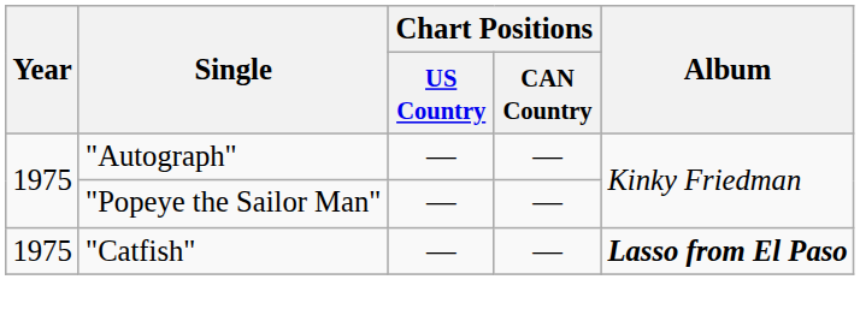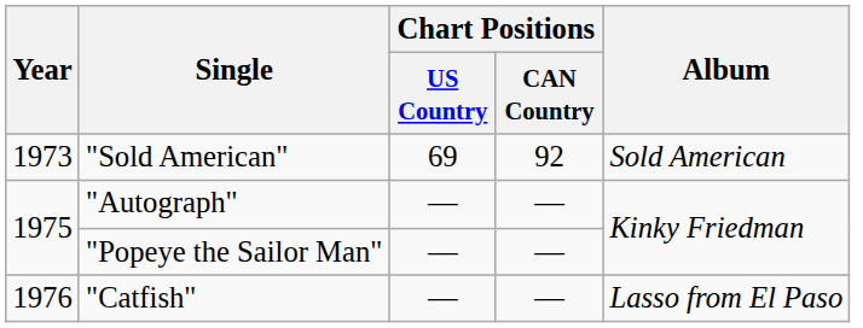+ row: 1973 | "Sold American" | 69 | 92 | Sold American
"Catfish" | Year: 1975 -> 1976
"Catfish" | Album: bold -> normal
